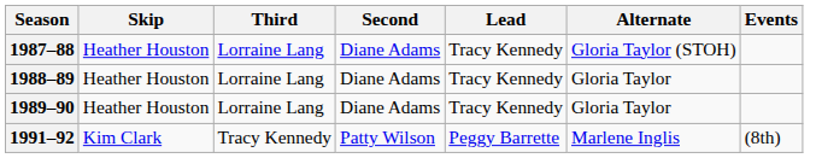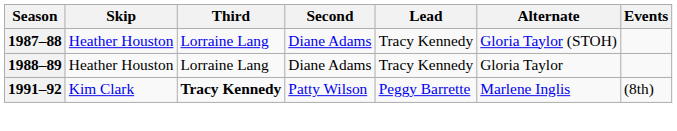- row: 1989–90 | Heather Houston | Lorraine Lang | Diane Adams | Tracy Kennedy | Gloria Taylor
1991–92 | Third: normal -> bold
